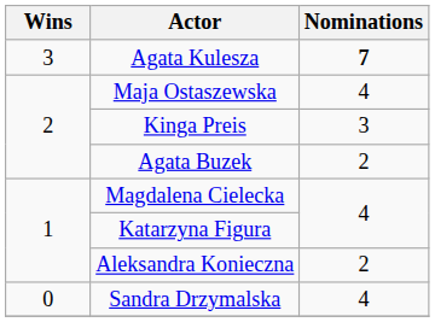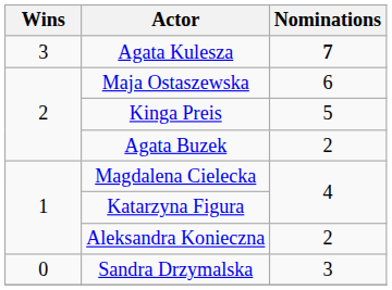Maja Ostaszewska | Nominations: 4 -> 6
Kinga Preis | Nominations: 3 -> 5
Sandra Drzymalska | Nominations: 4 -> 3
